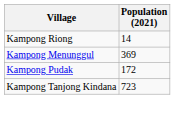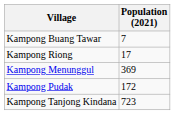+ row: Kampong Buang Tawar | 7
Kampong Riong | Population (2021): 14 -> 17
